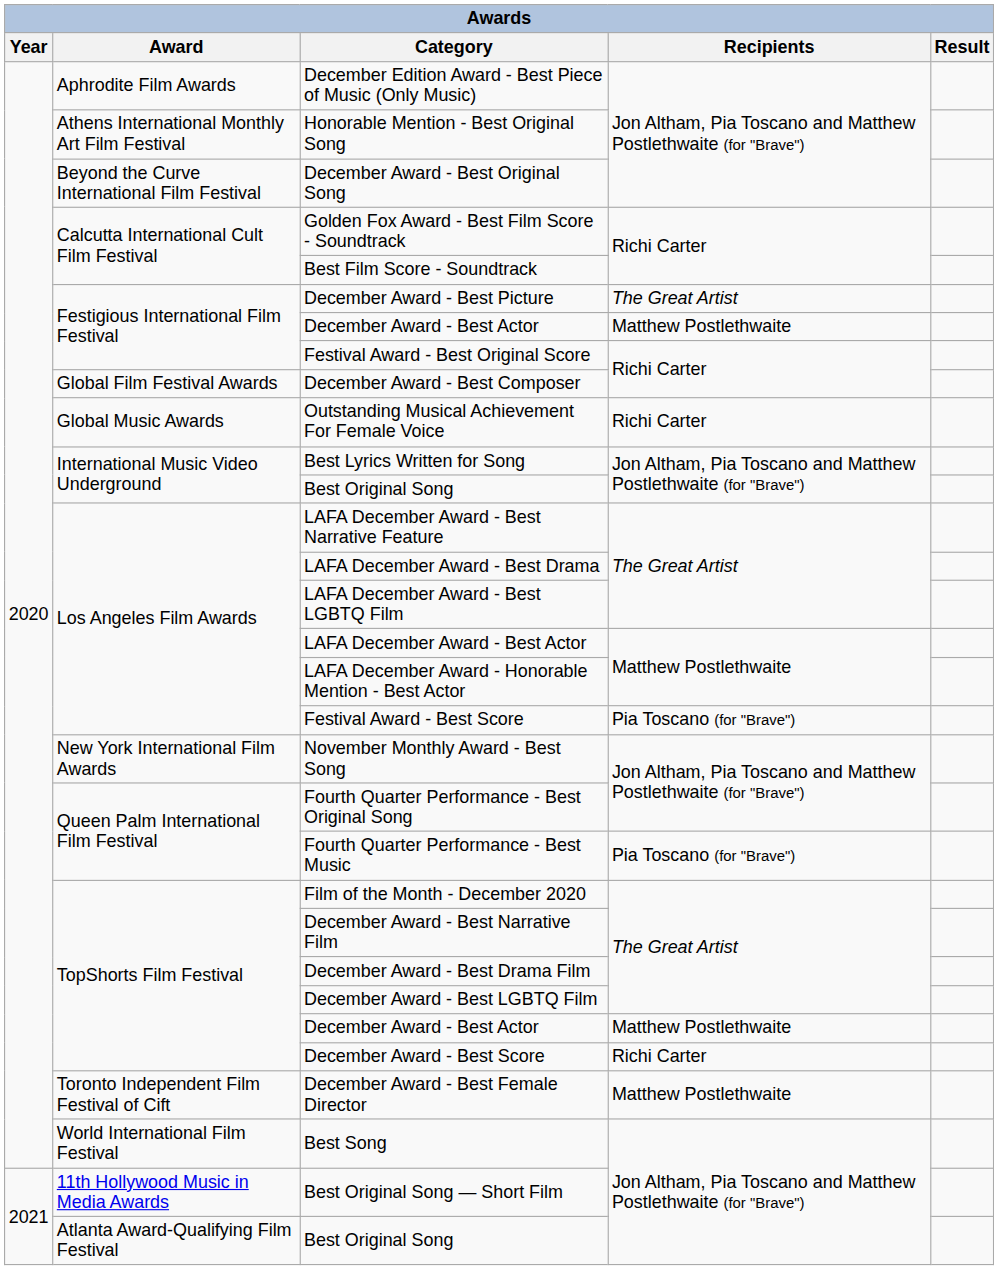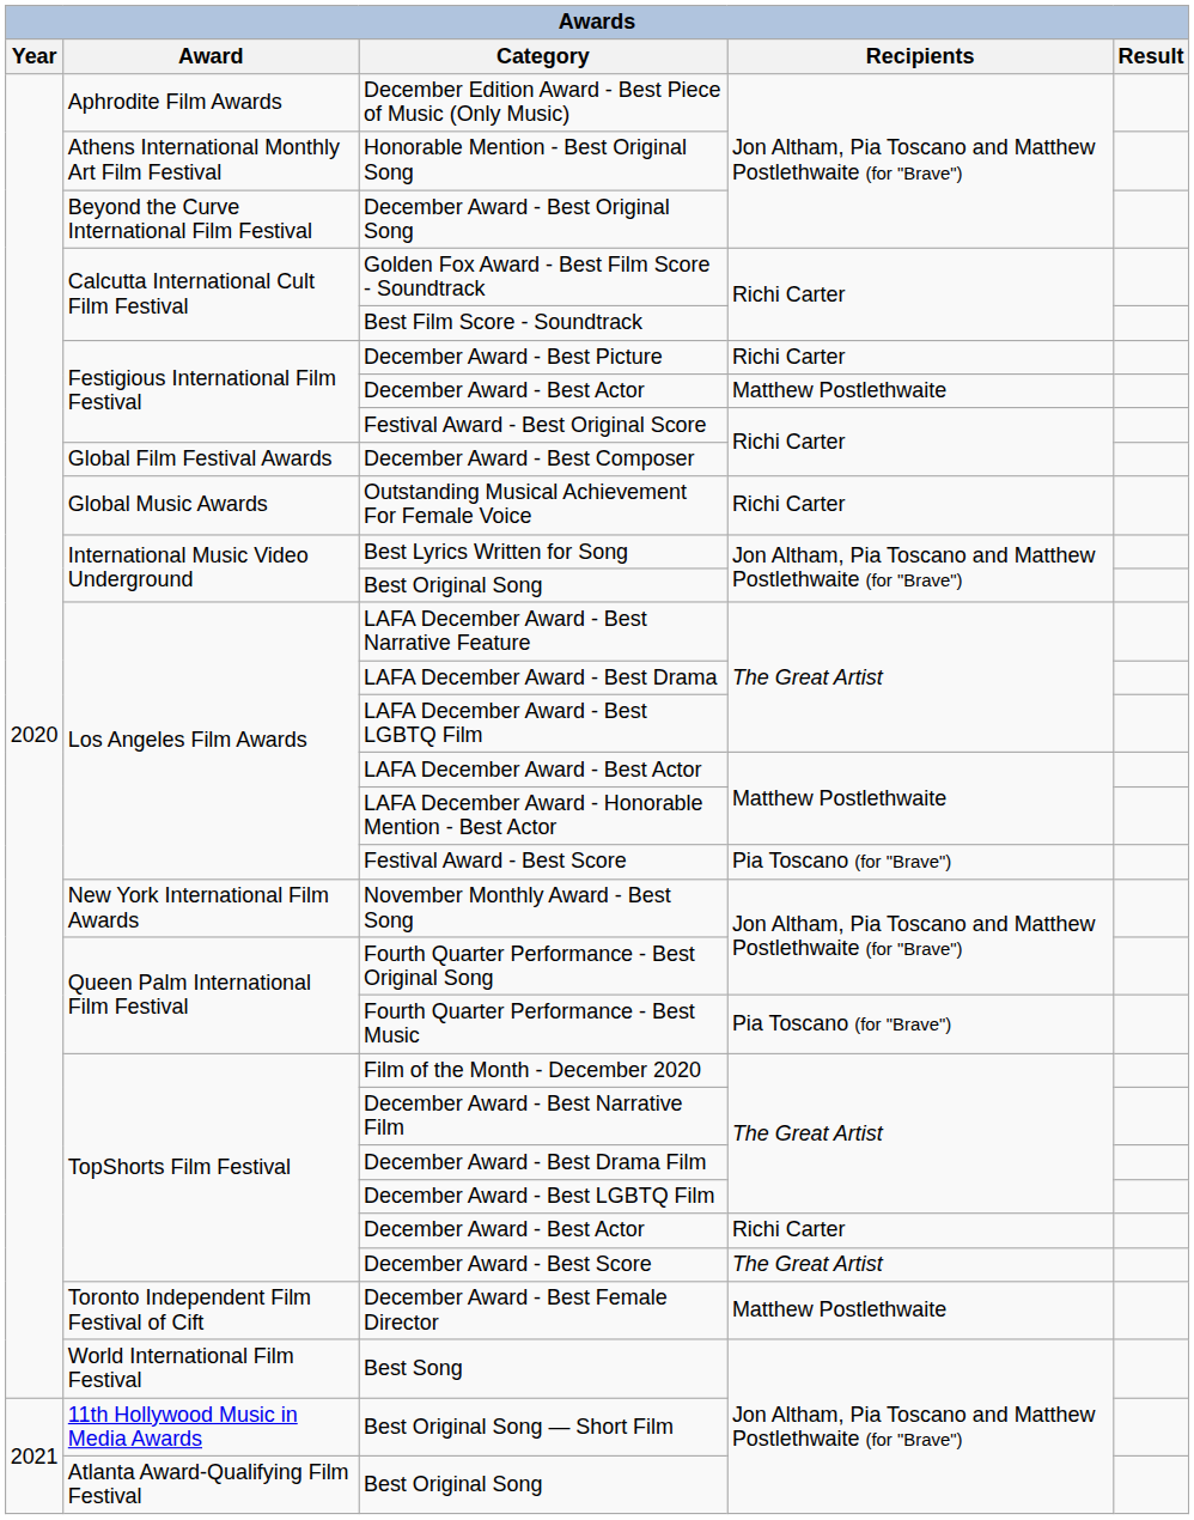December Award - Best Picture | Recipients: The Great Artist -> Richi Carter
TopShorts Film Festival / December Award - Best Actor | Recipients: Matthew Postlethwaite -> Richi Carter
December Award - Best Score | Recipients: Richi Carter -> The Great Artist
